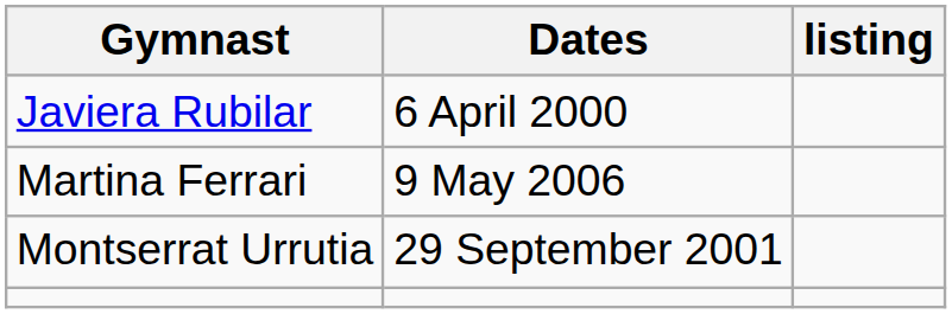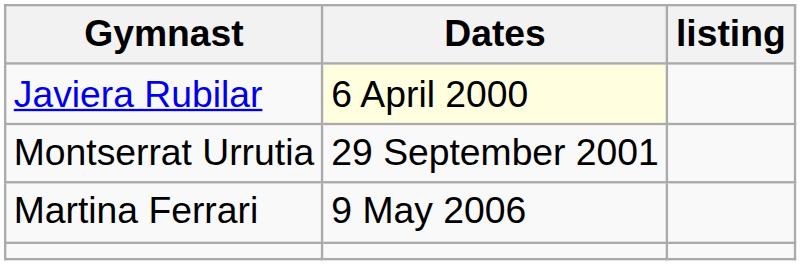Javiera Rubilar | Dates: no background -> lightyellow background
rows swapped: Martina Ferrari <-> Montserrat Urrutia
